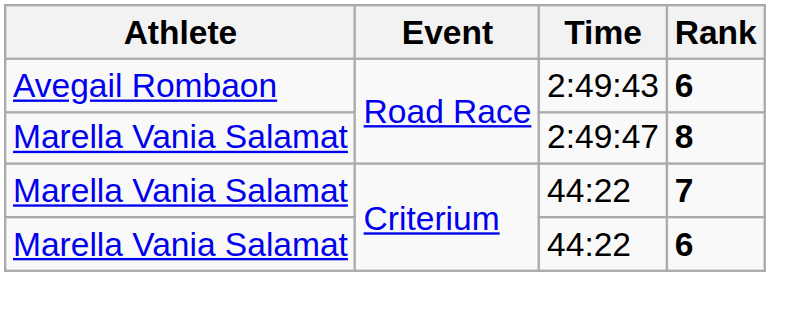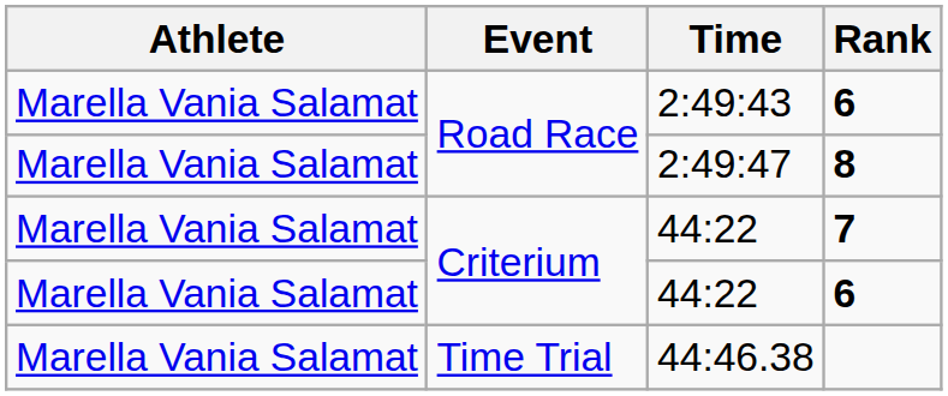2:49:43 | Athlete: Avegail Rombaon -> Marella Vania Salamat
+ row: Marella Vania Salamat | Time Trial | 44:46.38
